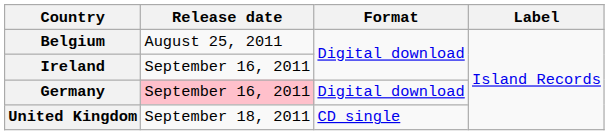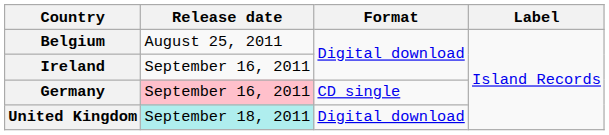Germany | Format: Digital download -> CD single
United Kingdom | Release date: no background -> paleturquoise background
United Kingdom | Format: CD single -> Digital download
